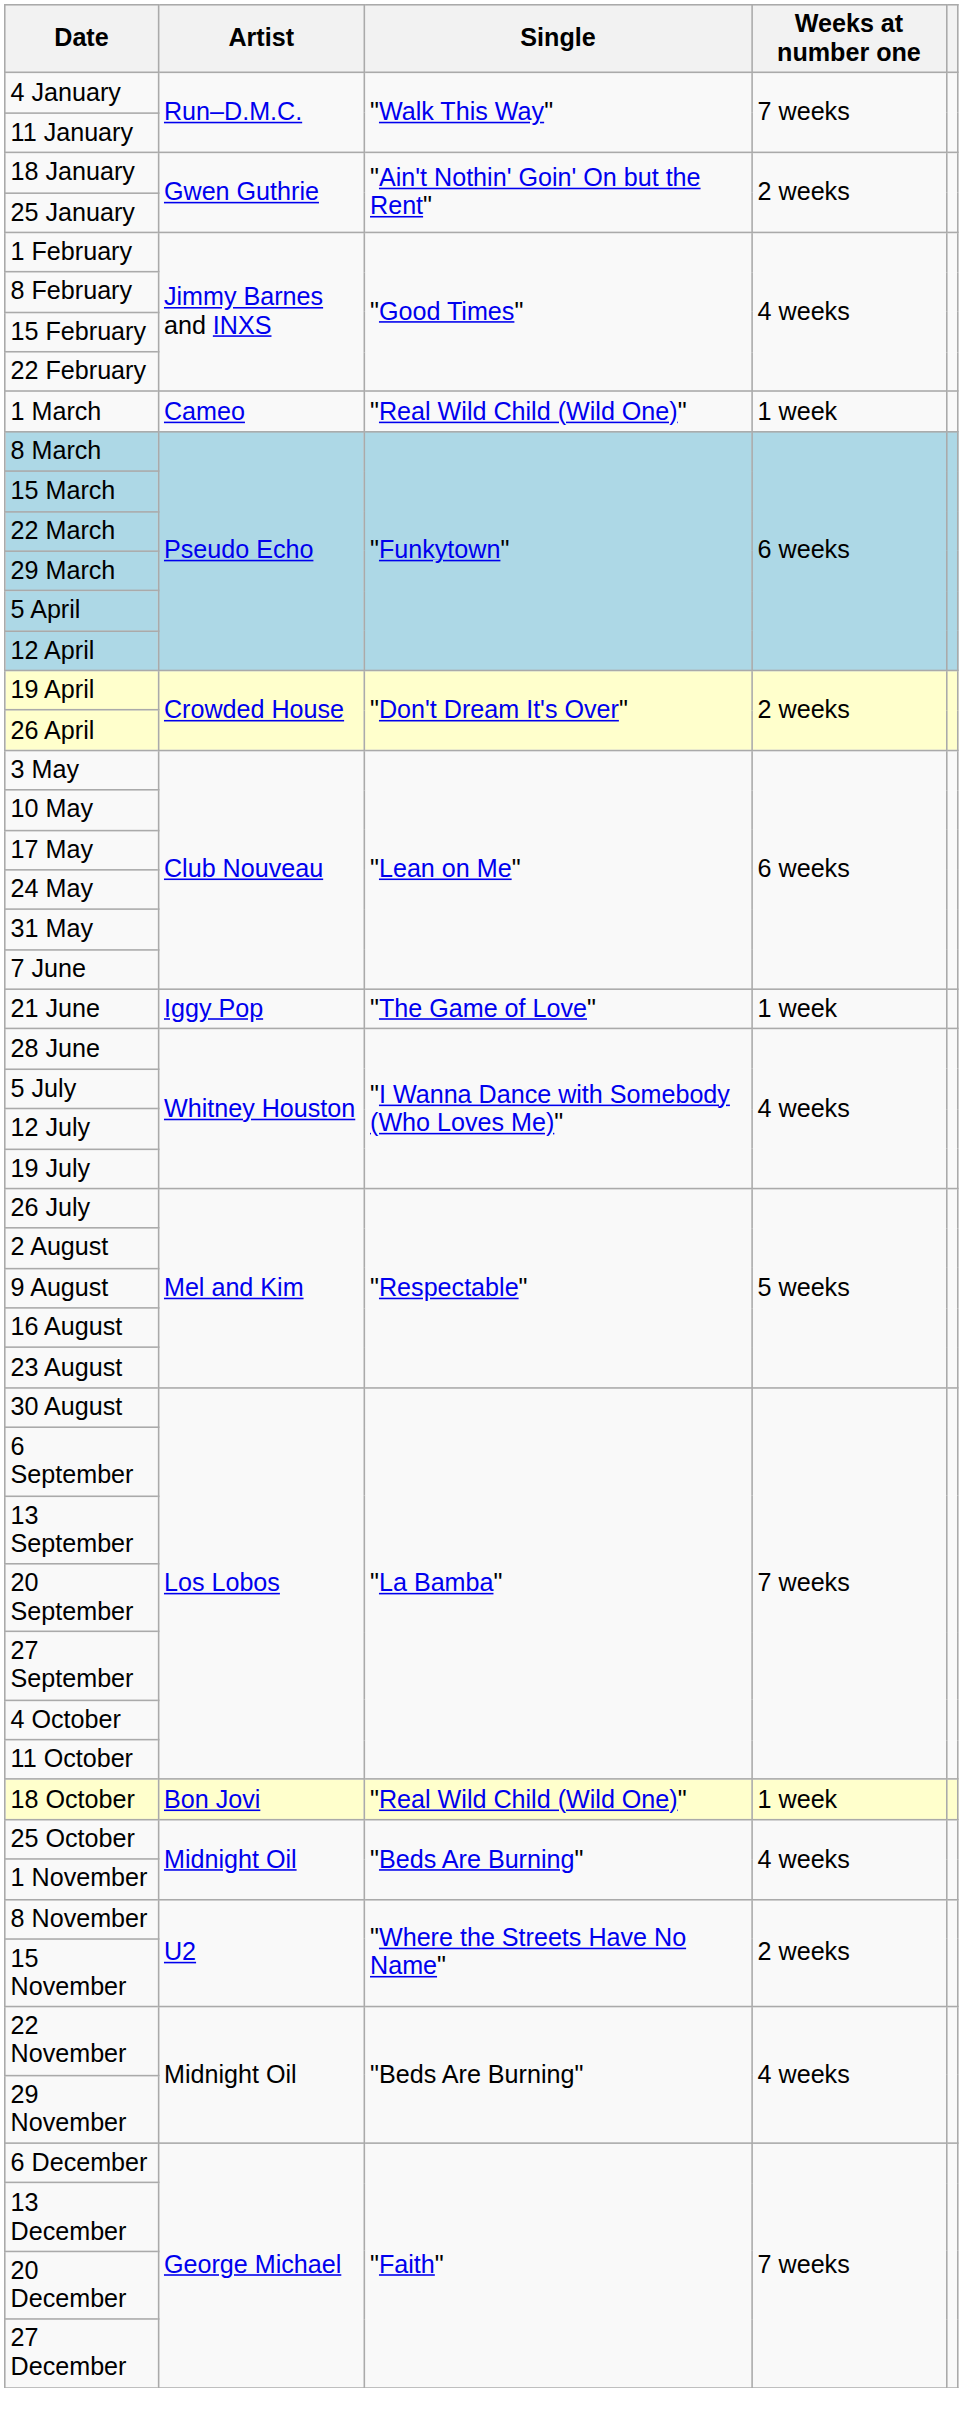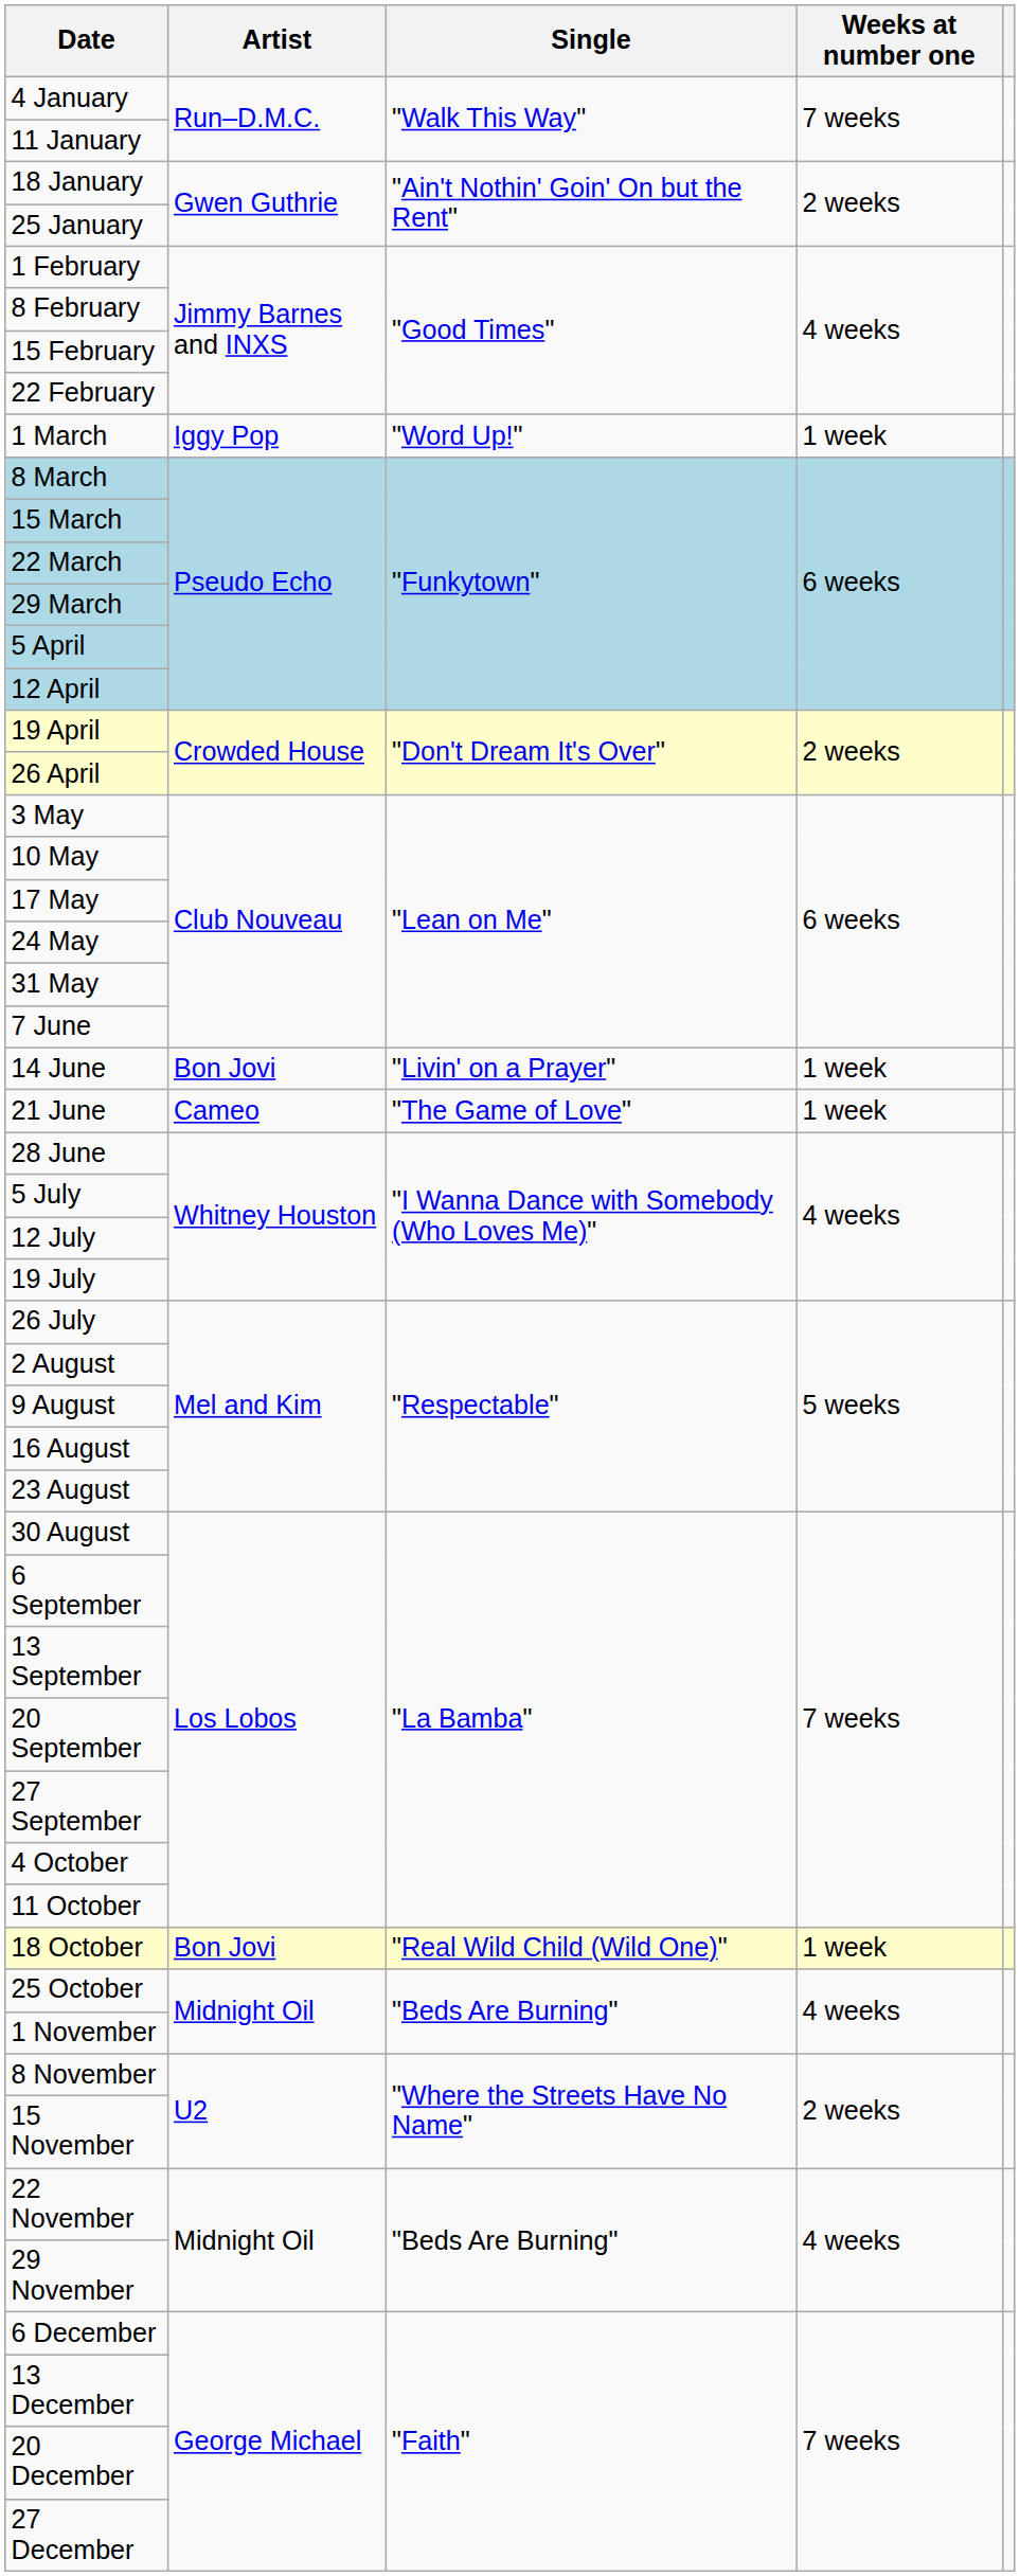1 March | Artist: Cameo -> Iggy Pop
1 March | Single: "Real Wild Child (Wild One)" -> "Word Up!"
+ row: 14 June | Bon Jovi | "Livin' on a Prayer" | 1 week
21 June | Artist: Iggy Pop -> Cameo
